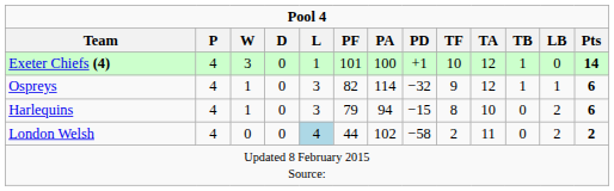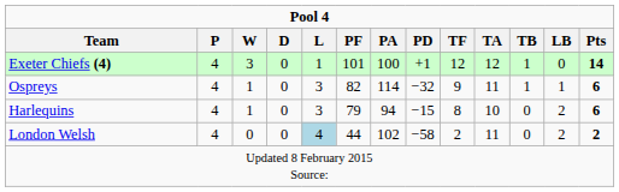Exeter Chiefs (4) | TF: 10 -> 12
Ospreys | TA: 12 -> 11
